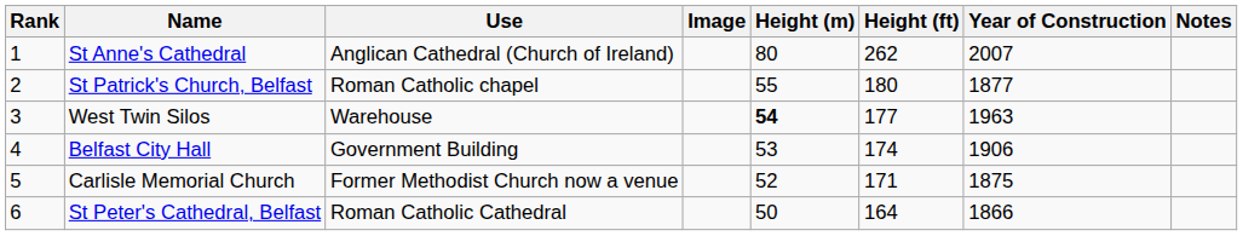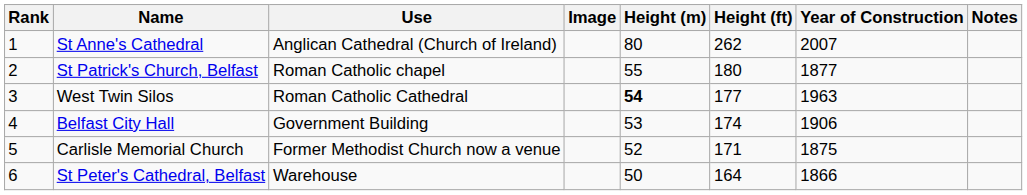West Twin Silos | Use: Warehouse -> Roman Catholic Cathedral
St Peter's Cathedral, Belfast | Use: Roman Catholic Cathedral -> Warehouse
